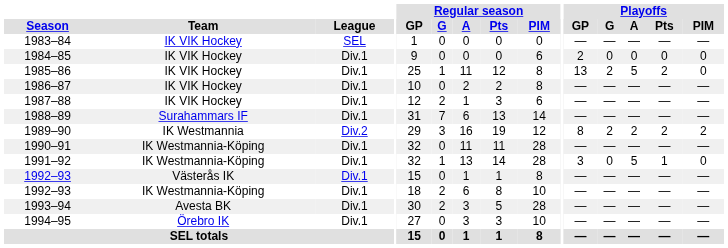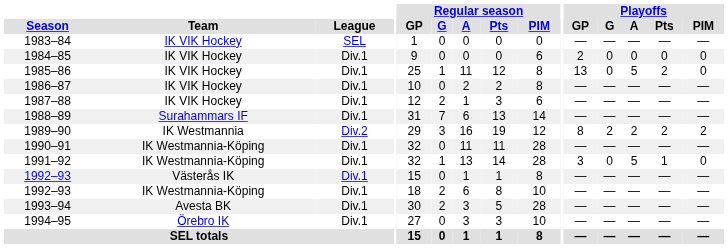1985–86 | Playoffs / G: 2 -> 0
